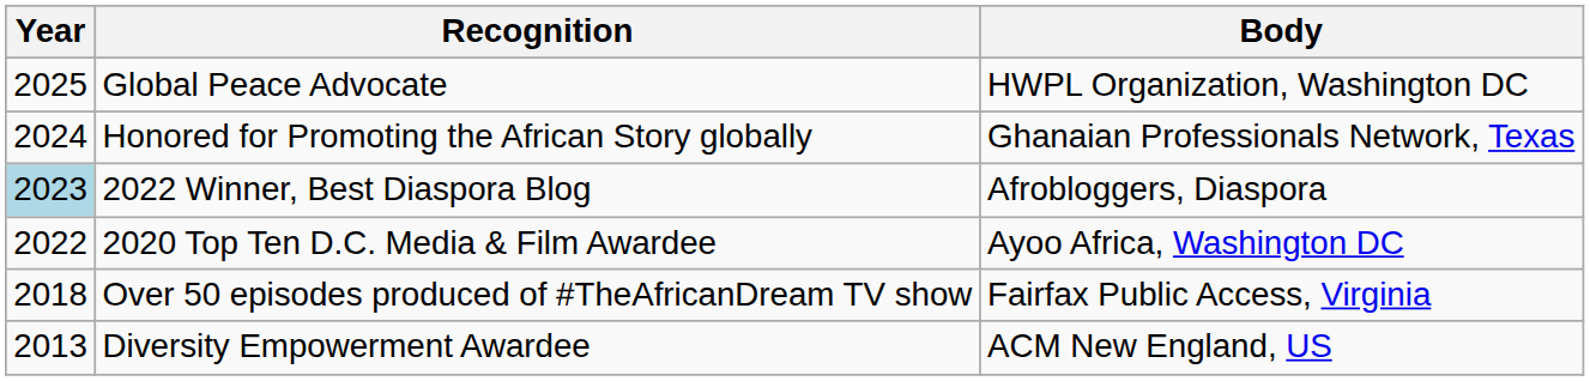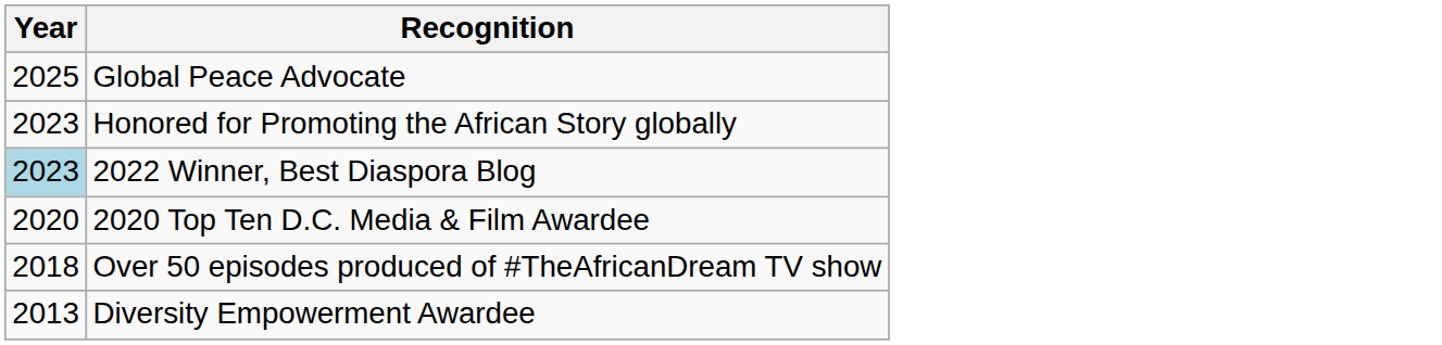- column: Body | HWPL Organization, Washington DC | Ghanaian Professionals Network, Texas | Afrobloggers, Diaspora | Ayoo Africa, Washington DC | Fairfax Public Access, Virginia | ACM New England, US
Honored for Promoting the African Story globally | Year: 2024 -> 2023
2020 Top Ten D.C. Media & Film Awardee | Year: 2022 -> 2020
